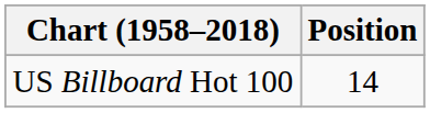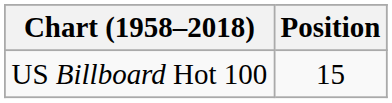US Billboard Hot 100 | Position: 14 -> 15
